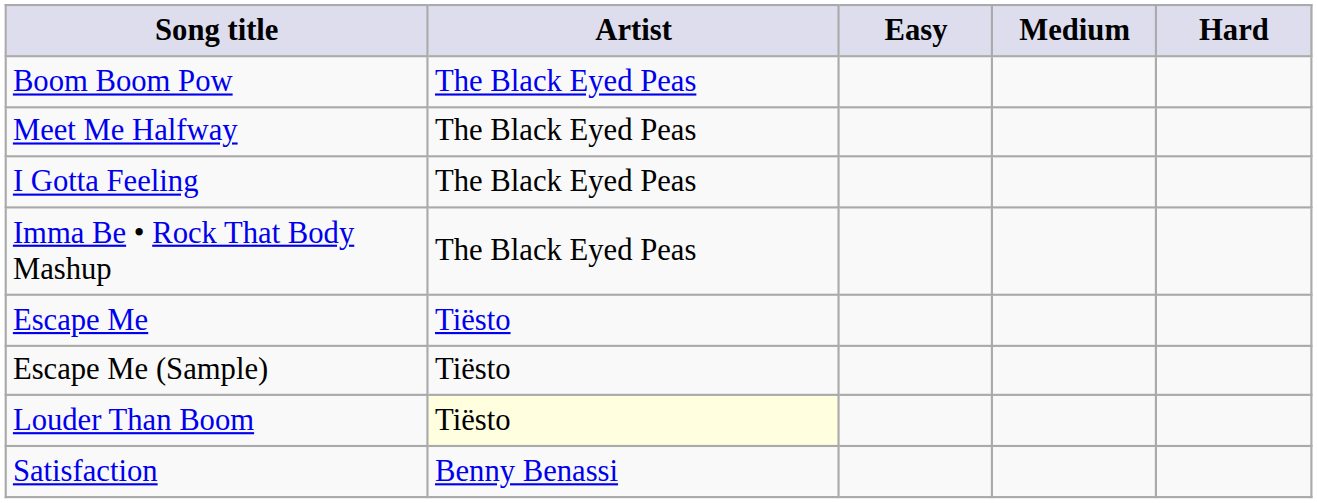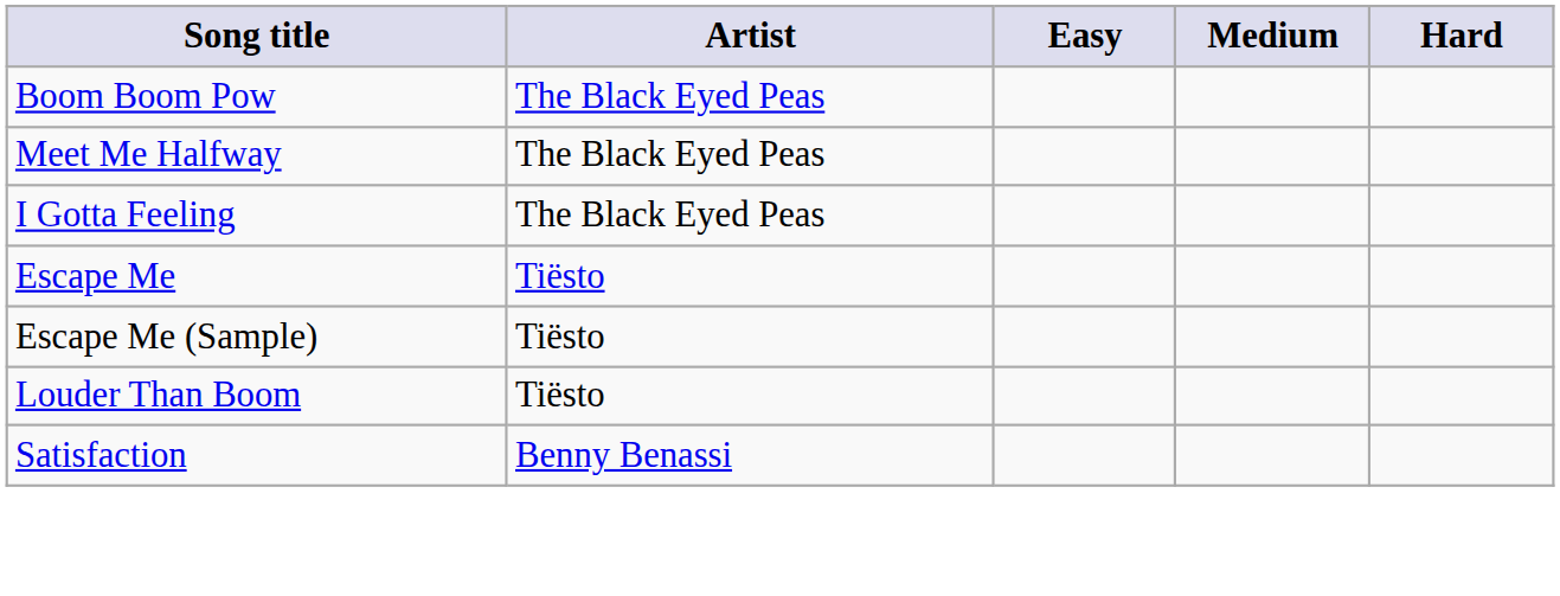- row: Imma Be • Rock That Body Mashup | The Black Eyed Peas
Louder Than Boom | Artist: lightyellow background -> no background
